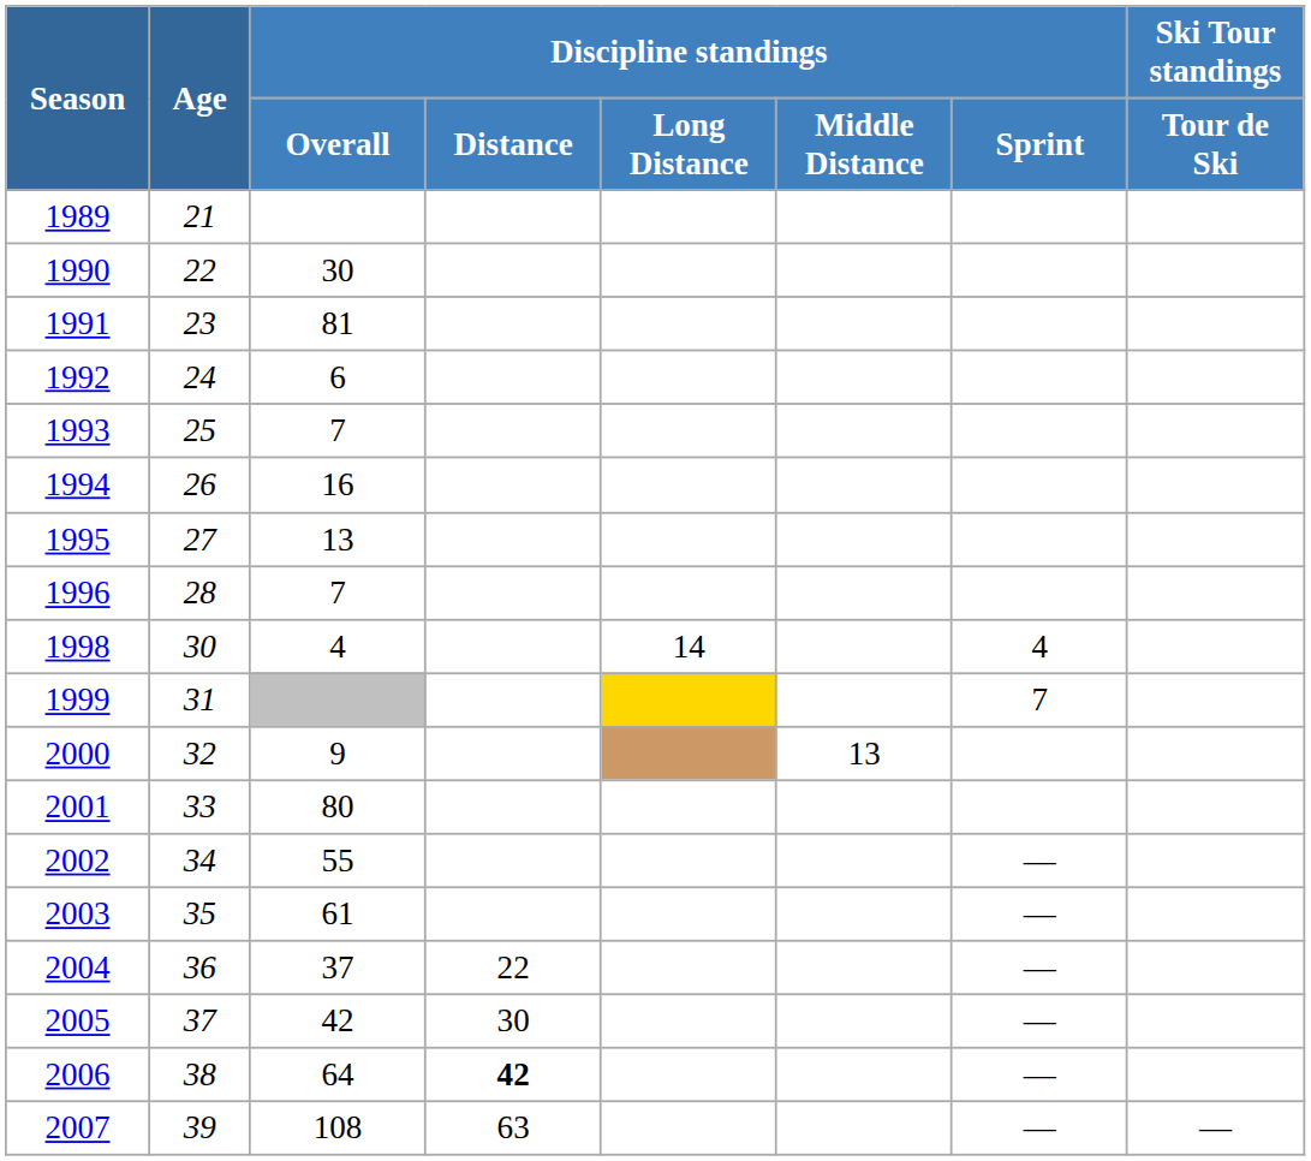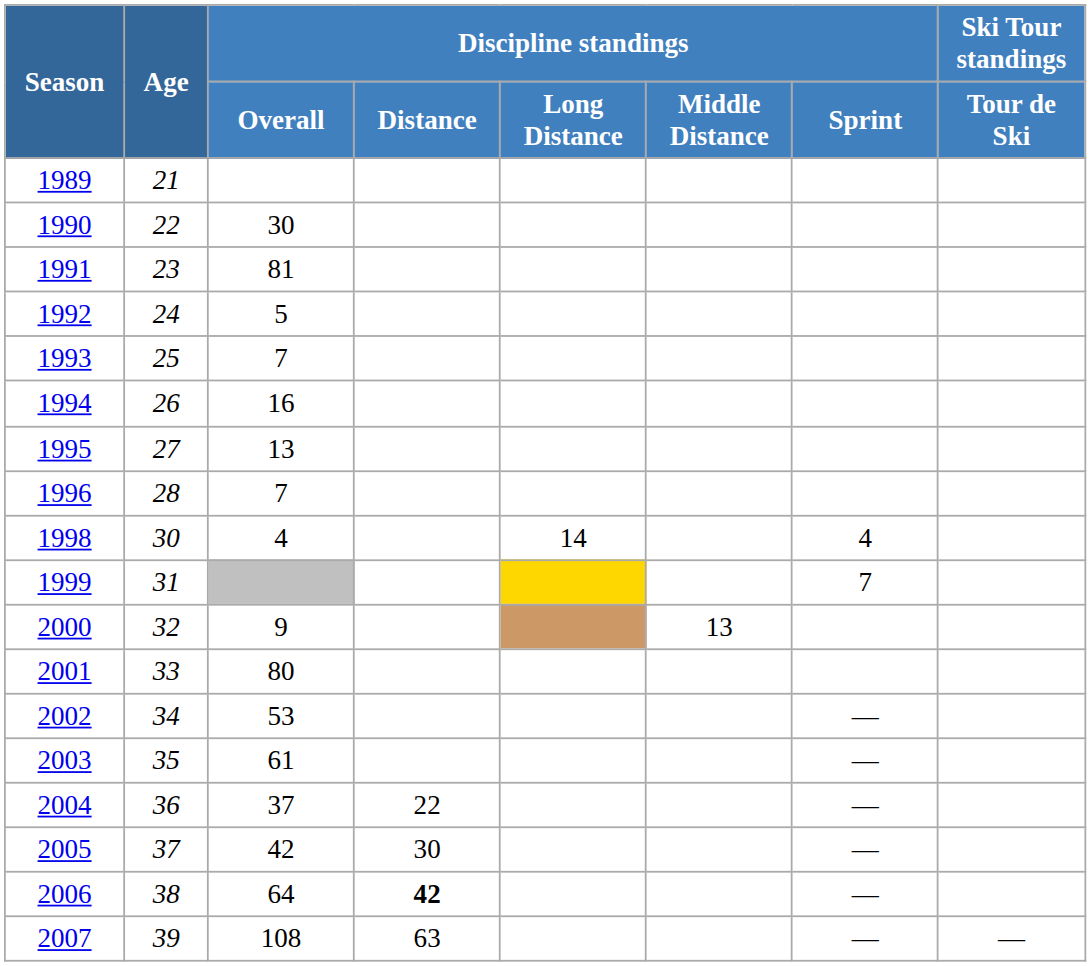1992 | Discipline standings / Overall: 6 -> 5
2002 | Discipline standings / Overall: 55 -> 53
